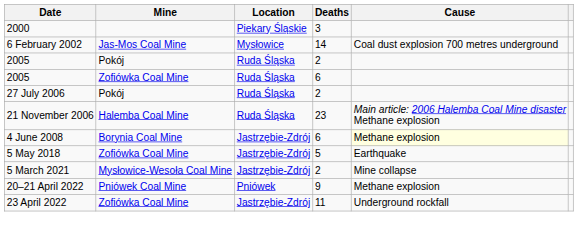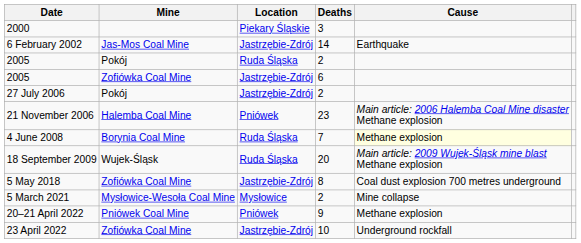6 February 2002 | Location: Mysłowice -> Jastrzębie-Zdrój
6 February 2002 | Cause: Coal dust explosion 700 metres underground -> Earthquake
2005 / Zofiówka Coal Mine | Location: Ruda Śląska -> Jastrzębie-Zdrój
27 July 2006 | Location: Ruda Śląska -> Jastrzębie-Zdrój
21 November 2006 | Location: Ruda Śląska -> Pniówek
4 June 2008 | Location: Jastrzębie-Zdrój -> Ruda Śląska
4 June 2008 | Deaths: 6 -> 7
+ row: 18 September 2009 | Wujek-Śląsk | Ruda Śląska | 20 | Main article: 2009 Wujek-Śląsk mine blast Methane explosion
5 May 2018 | Deaths: 5 -> 8
5 May 2018 | Cause: Earthquake -> Coal dust explosion 700 metres underground
5 March 2021 | Location: Jastrzębie-Zdrój -> Mysłowice
23 April 2022 | Deaths: 11 -> 10
